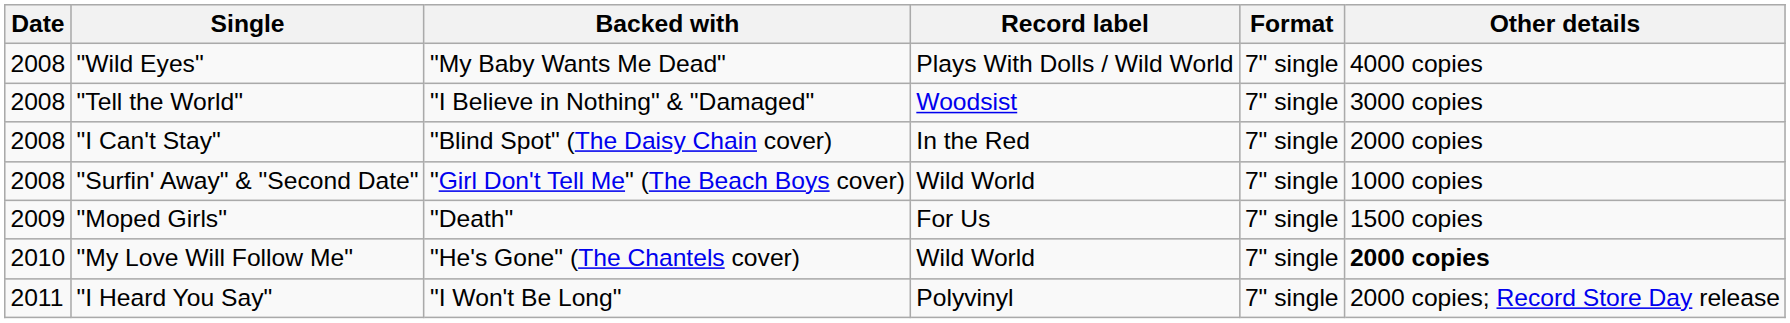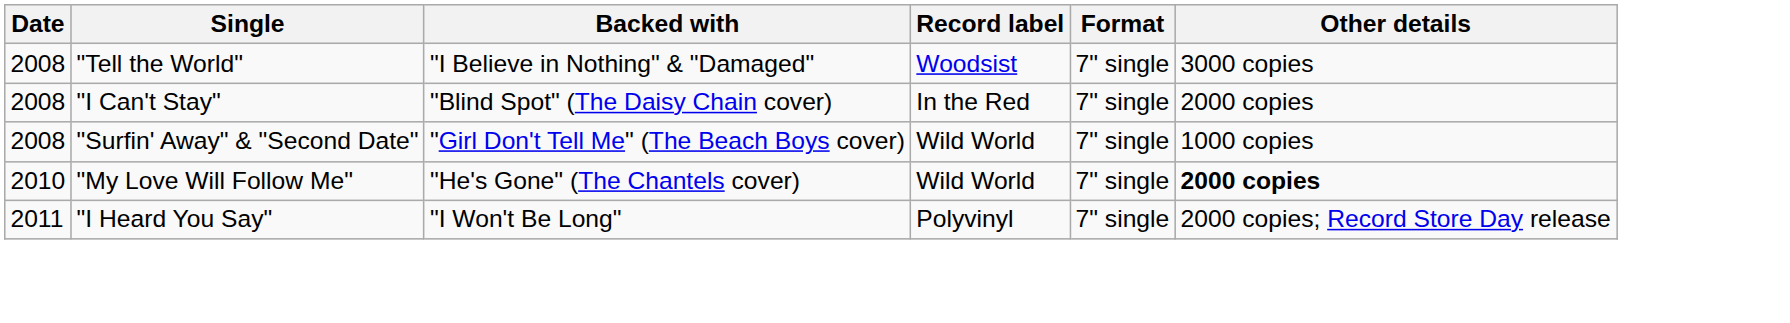- row: 2008 | "Wild Eyes" | "My Baby Wants Me Dead" | Plays With Dolls / Wild World | 7" single | 4000 copies
- row: 2009 | "Moped Girls" | "Death" | For Us | 7" single | 1500 copies
